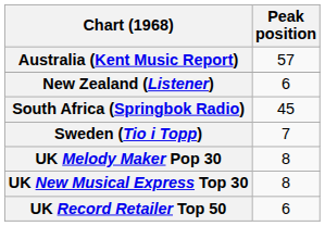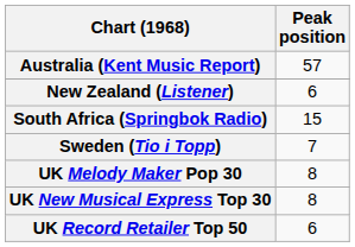South Africa (Springbok Radio) | Peak position: 45 -> 15
